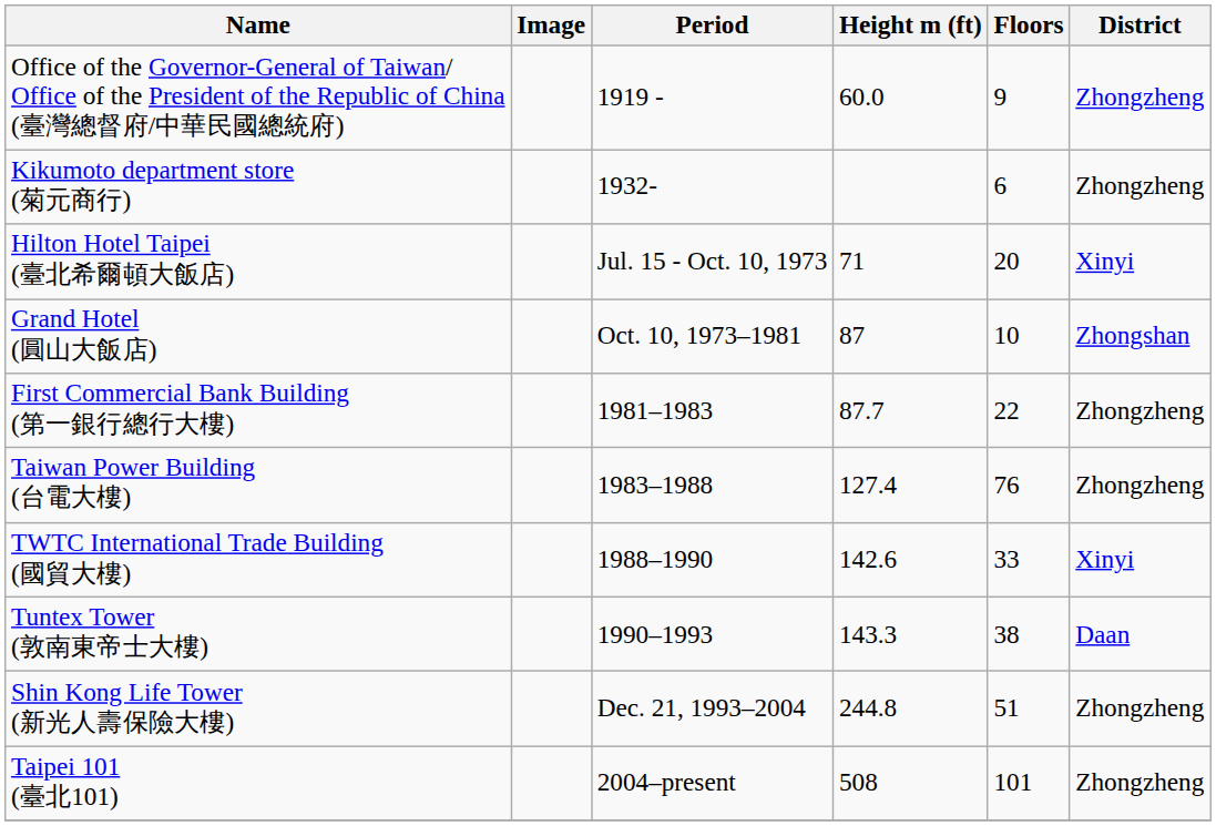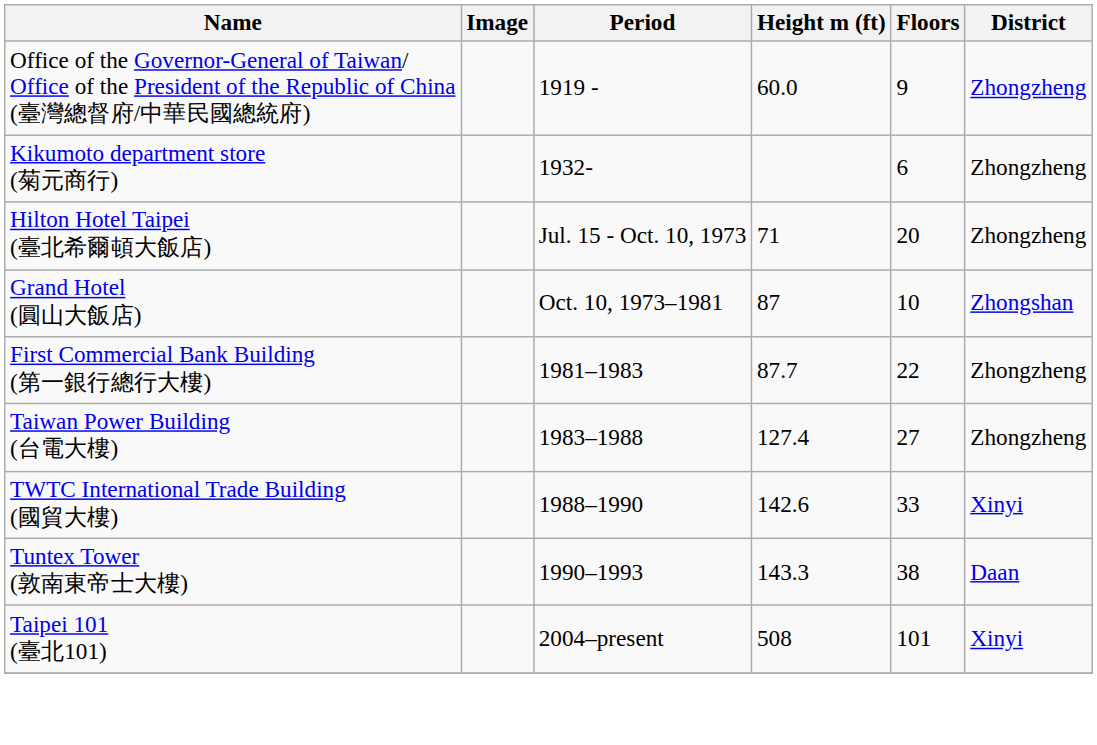Hilton Hotel Taipei (臺北希爾頓大飯店) | District: Xinyi -> Zhongzheng
Taiwan Power Building (台電大樓) | Floors: 76 -> 27
- row: Shin Kong Life Tower (新光人壽保險大樓) | Dec. 21, 1993–2004 | 244.8 | 51 | Zhongzheng
Taipei 101 (臺北101) | District: Zhongzheng -> Xinyi
